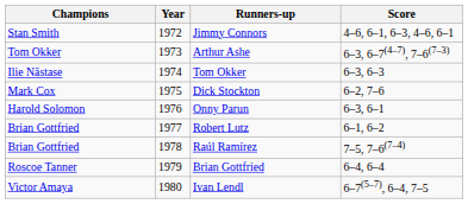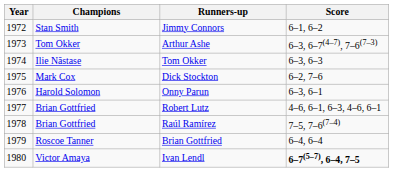columns swapped: Year <-> Champions
Jimmy Connors | Score: 4–6, 6–1, 6–3, 4–6, 6–1 -> 6–1, 6–2
Robert Lutz | Score: 6–1, 6–2 -> 4–6, 6–1, 6–3, 4–6, 6–1
Ivan Lendl | Score: normal -> bold
